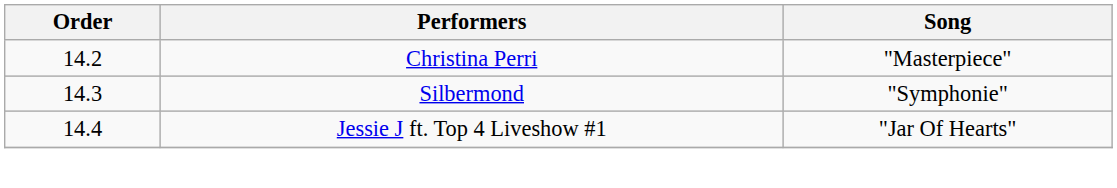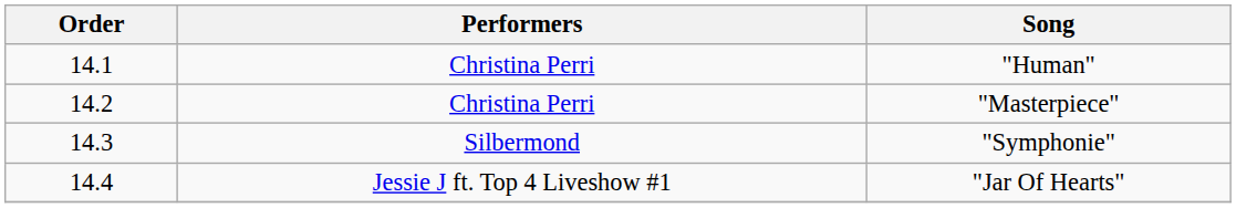+ row: 14.1 | Christina Perri | "Human"
